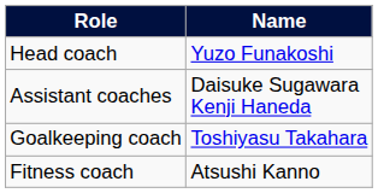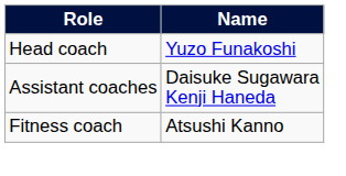- row: Goalkeeping coach | Toshiyasu Takahara
